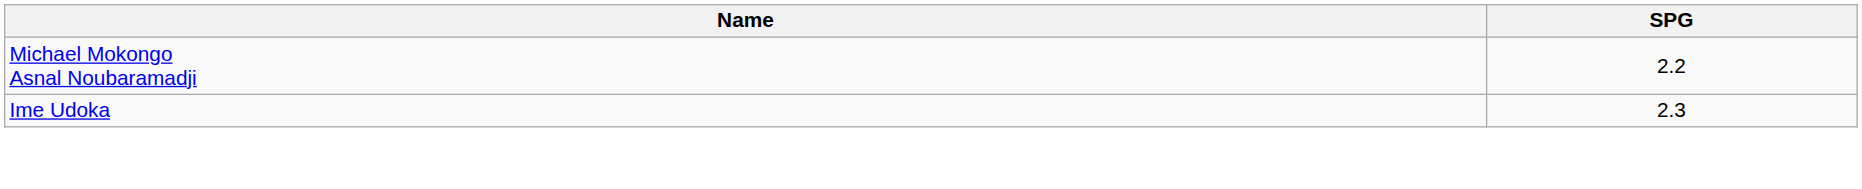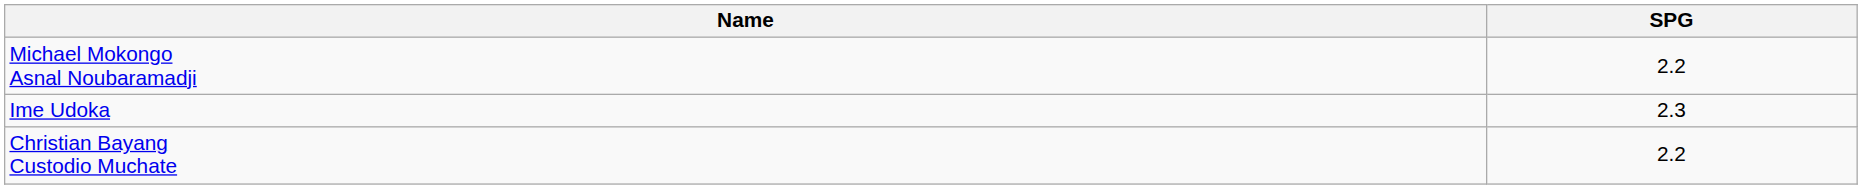+ row: Christian Bayang Custodio Muchate | 2.2
